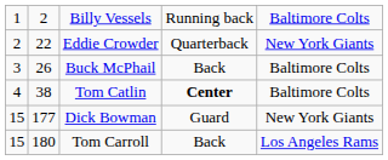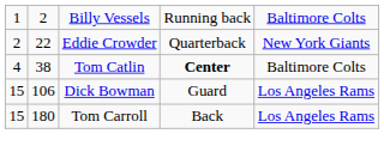- row: 3 | 26 | Buck McPhail | Back | Baltimore Colts
Dick Bowman | column 2: 177 -> 106
Dick Bowman | column 5: New York Giants -> Los Angeles Rams
